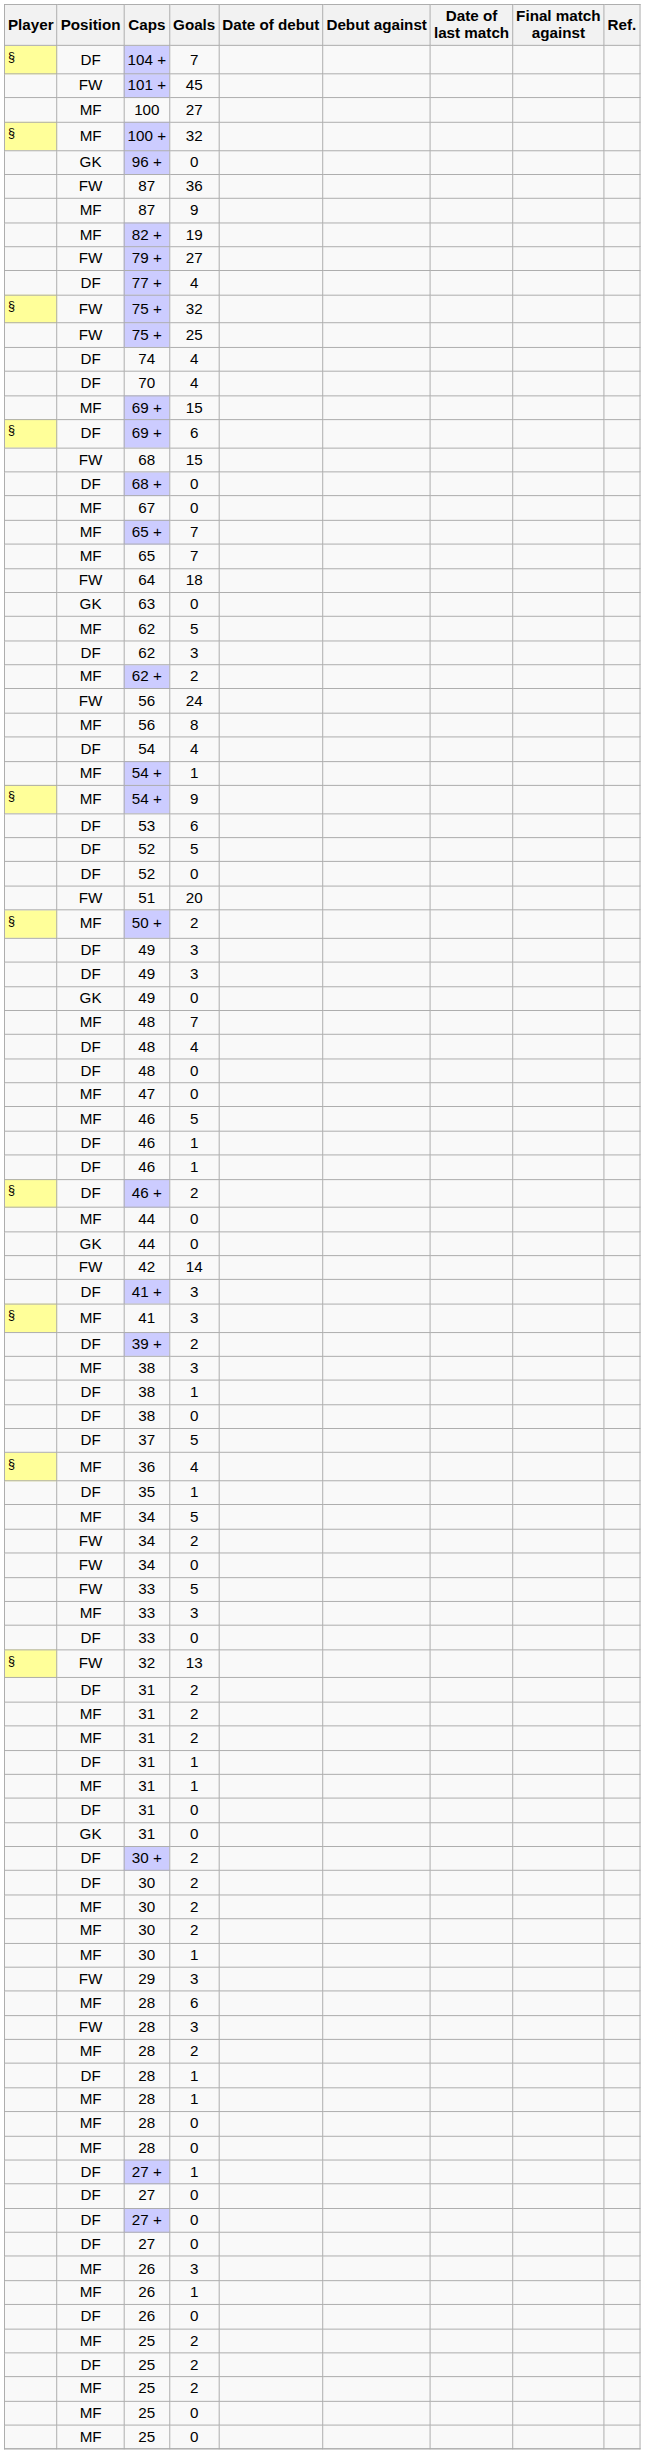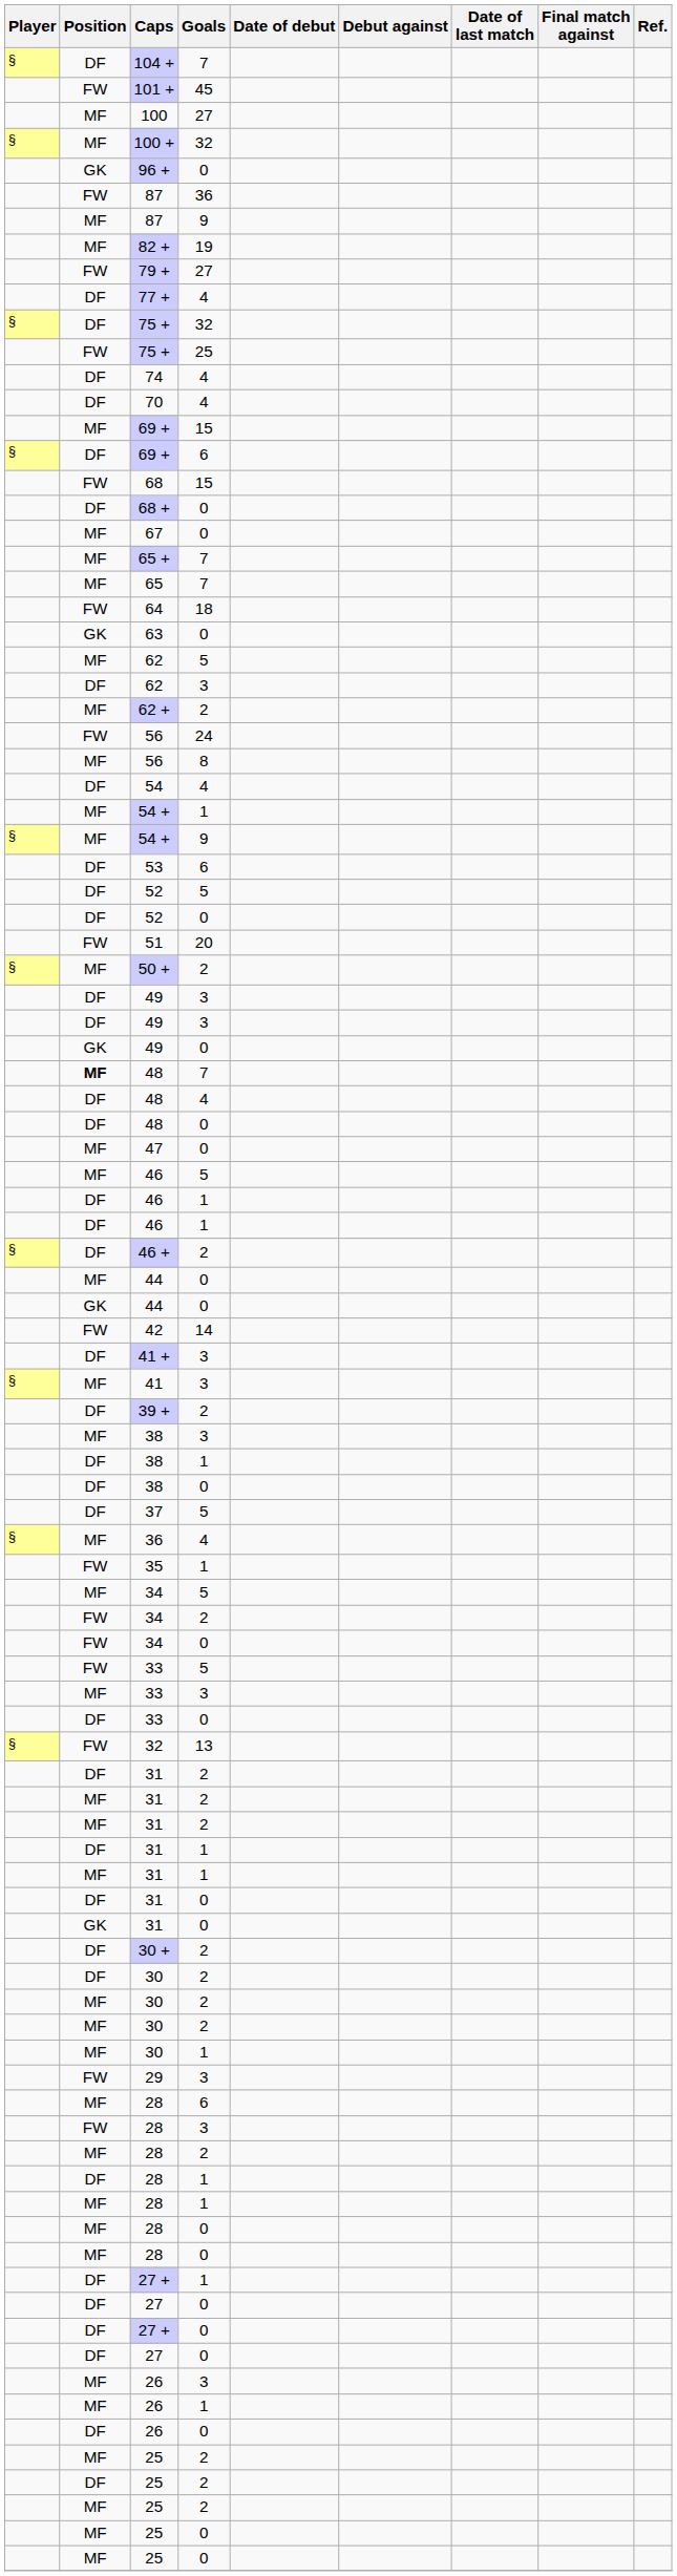75 + / 32 | Position: FW -> DF
48 / 7 | Position: normal -> bold
35 | Position: DF -> FW
